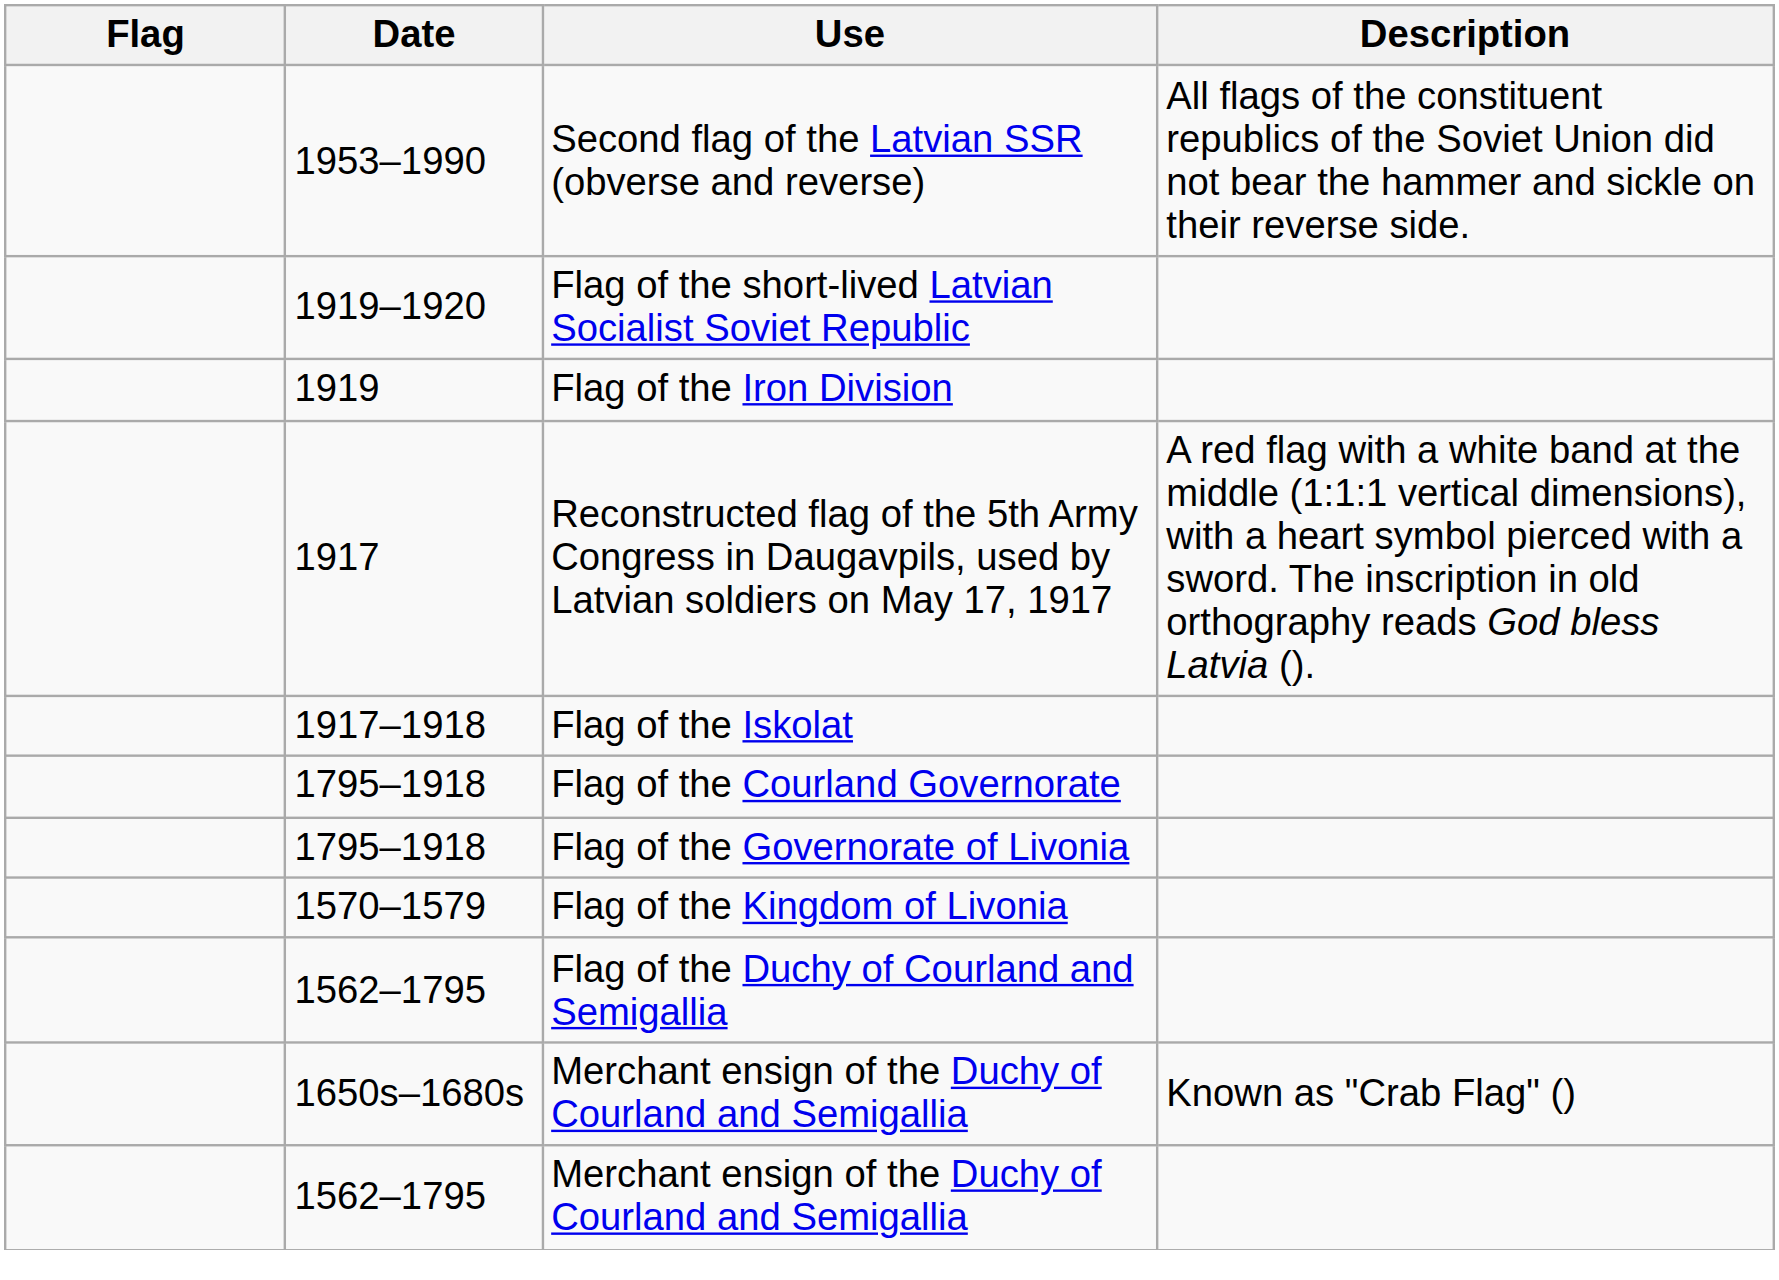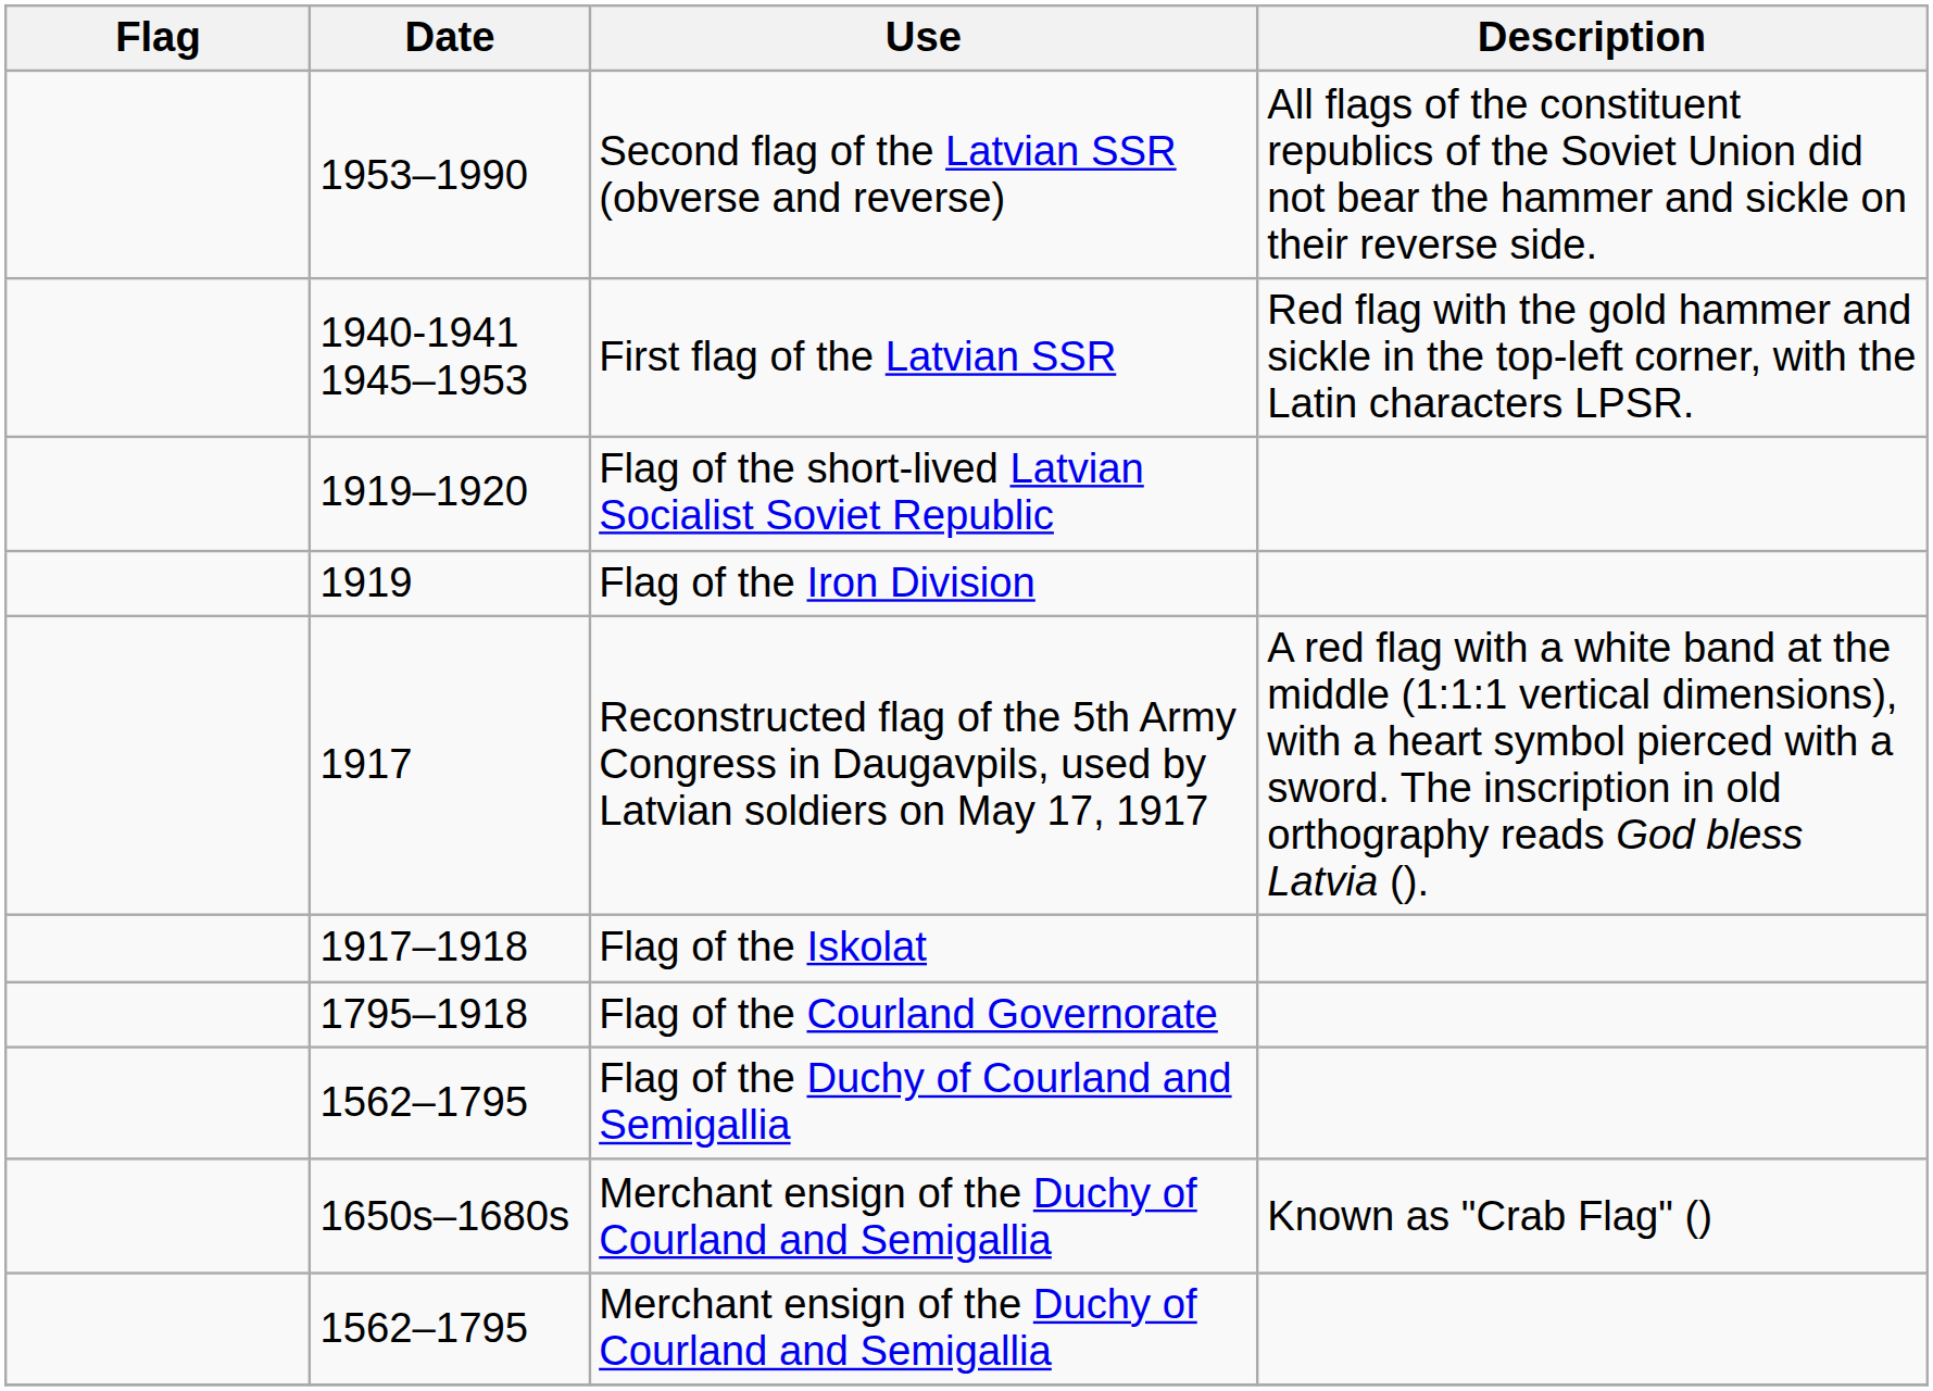+ row: 1940-1941 1945–1953 | First flag of the Latvian SSR | Red flag with the gold hammer and sickle in the top-left corner, with the Latin characters LPSR.
- row: 1795–1918 | Flag of the Governorate of Livonia
- row: 1570–1579 | Flag of the Kingdom of Livonia
